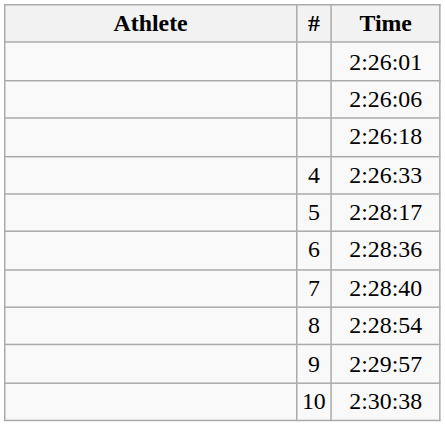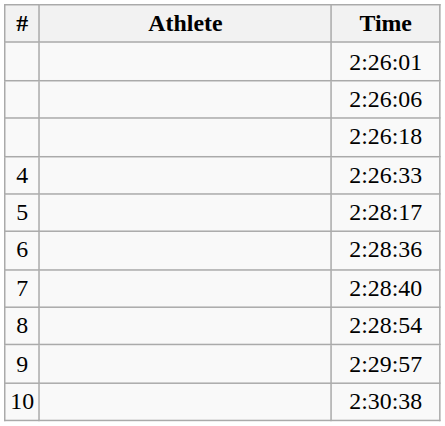columns swapped: # <-> Athlete
